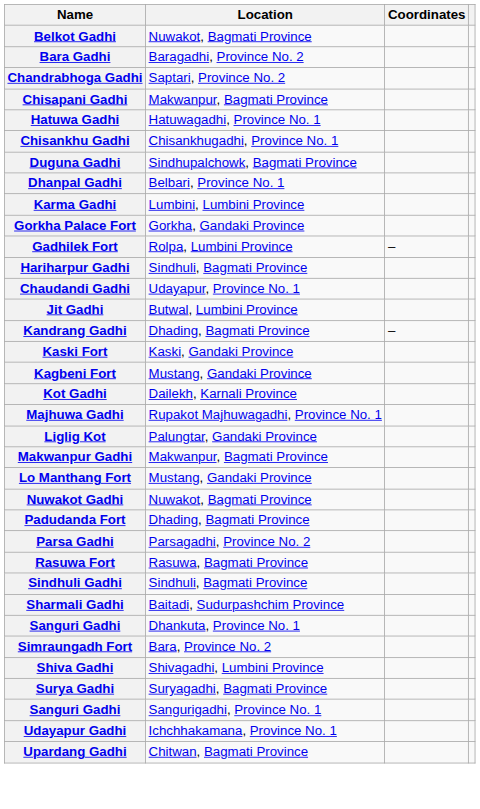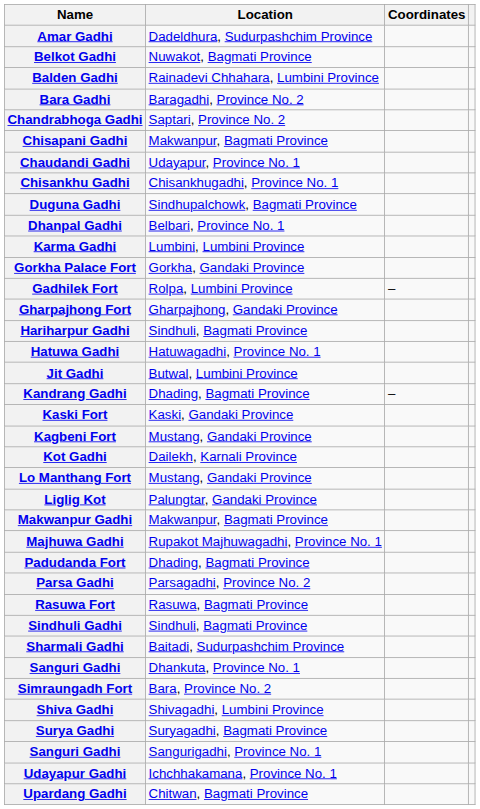+ row: Amar Gadhi | Dadeldhura, Sudurpashchim Province
+ row: Balden Gadhi | Rainadevi Chhahara, Lumbini Province
rows swapped: Chaudandi Gadhi <-> Hatuwa Gadhi
+ row: Gharpajhong Fort | Gharpajhong, Gandaki Province
rows swapped: Lo Manthang Fort <-> Majhuwa Gadhi
- row: Nuwakot Gadhi | Nuwakot, Bagmati Province
